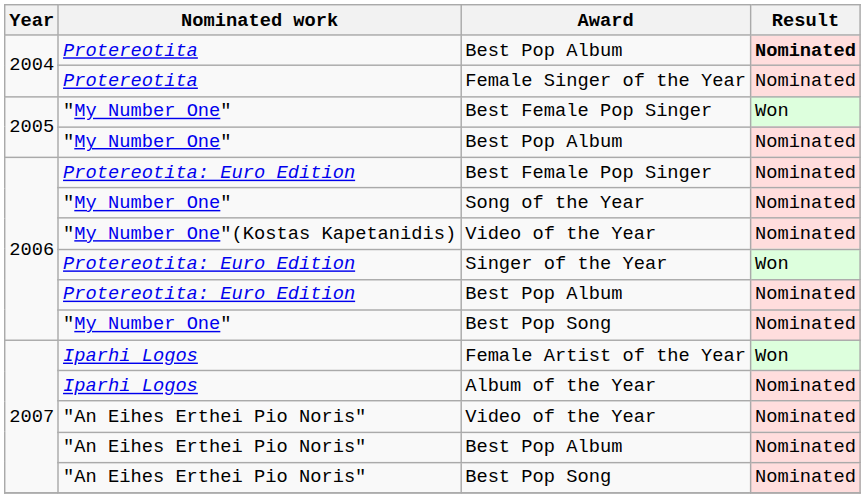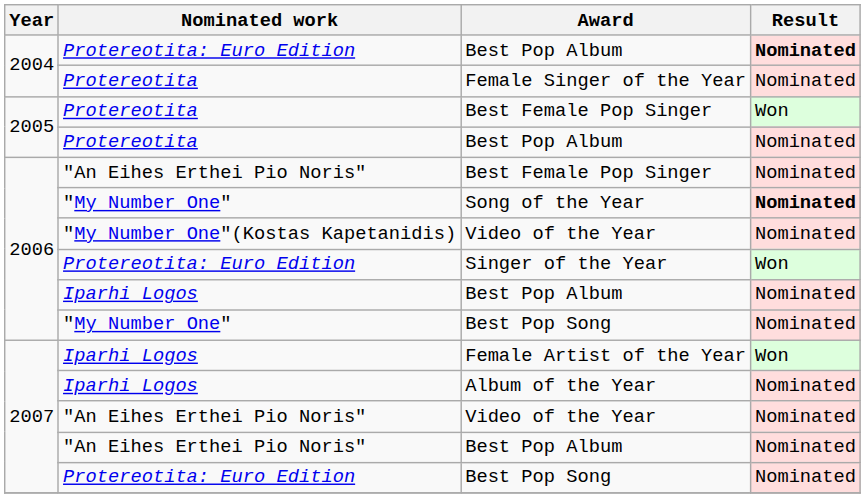2004 / Best Pop Album | Nominated work: Protereotita -> Protereotita: Euro Edition
2005 / Best Female Pop Singer | Nominated work: "My Number One" -> Protereotita
2005 / Best Pop Album | Nominated work: "My Number One" -> Protereotita
2006 / Best Female Pop Singer | Nominated work: Protereotita: Euro Edition -> "Αn Eihes Erthei Pio Noris"
Song of the Year | Result: normal -> bold
2006 / Best Pop Album | Nominated work: Protereotita: Euro Edition -> Iparhi Logos
2007 / Best Pop Song | Nominated work: "Αn Eihes Erthei Pio Noris" -> Protereotita: Euro Edition
